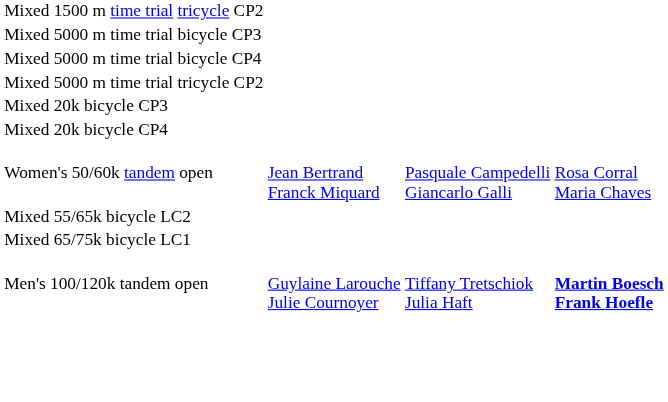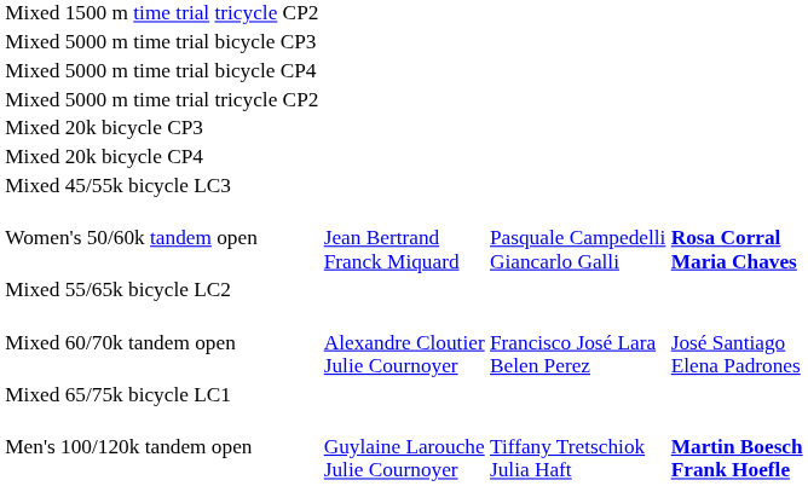+ row: Mixed 45/55k bicycle LC3
Women's 50/60k tandem open | column 4: normal -> bold
+ row: Mixed 60/70k tandem open | Alexandre Cloutier Julie Cournoyer | Francisco José Lara Belen Perez | José Santiago Elena Padrones
